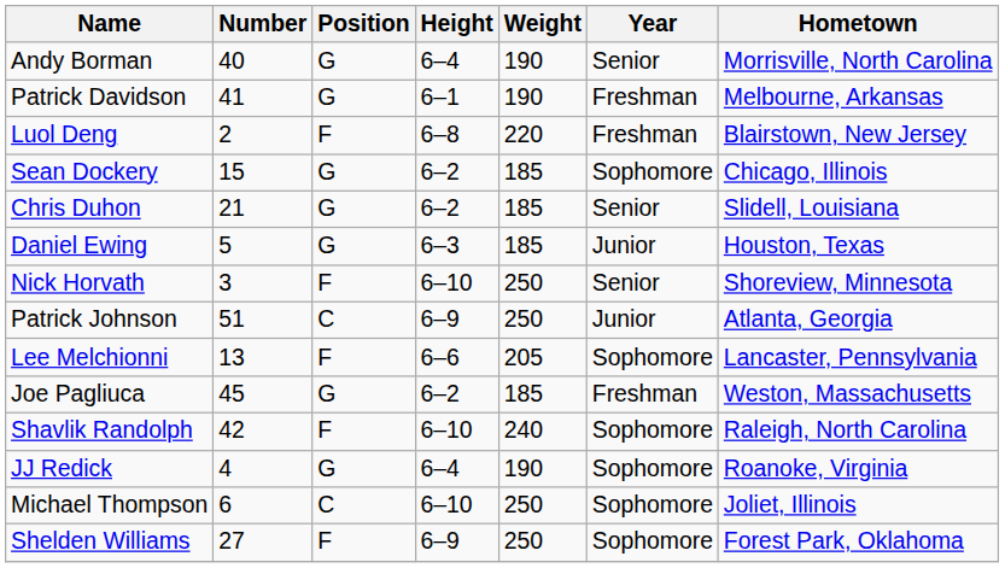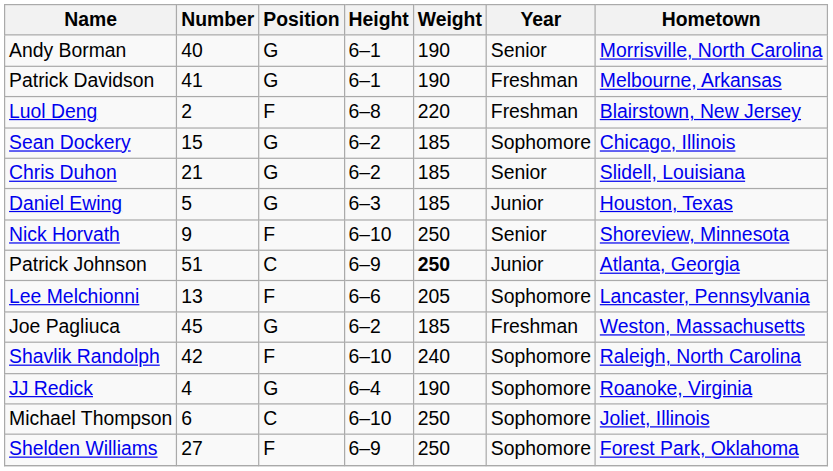Andy Borman | Height: 6–4 -> 6–1
Nick Horvath | Number: 3 -> 9
Patrick Johnson | Weight: normal -> bold
